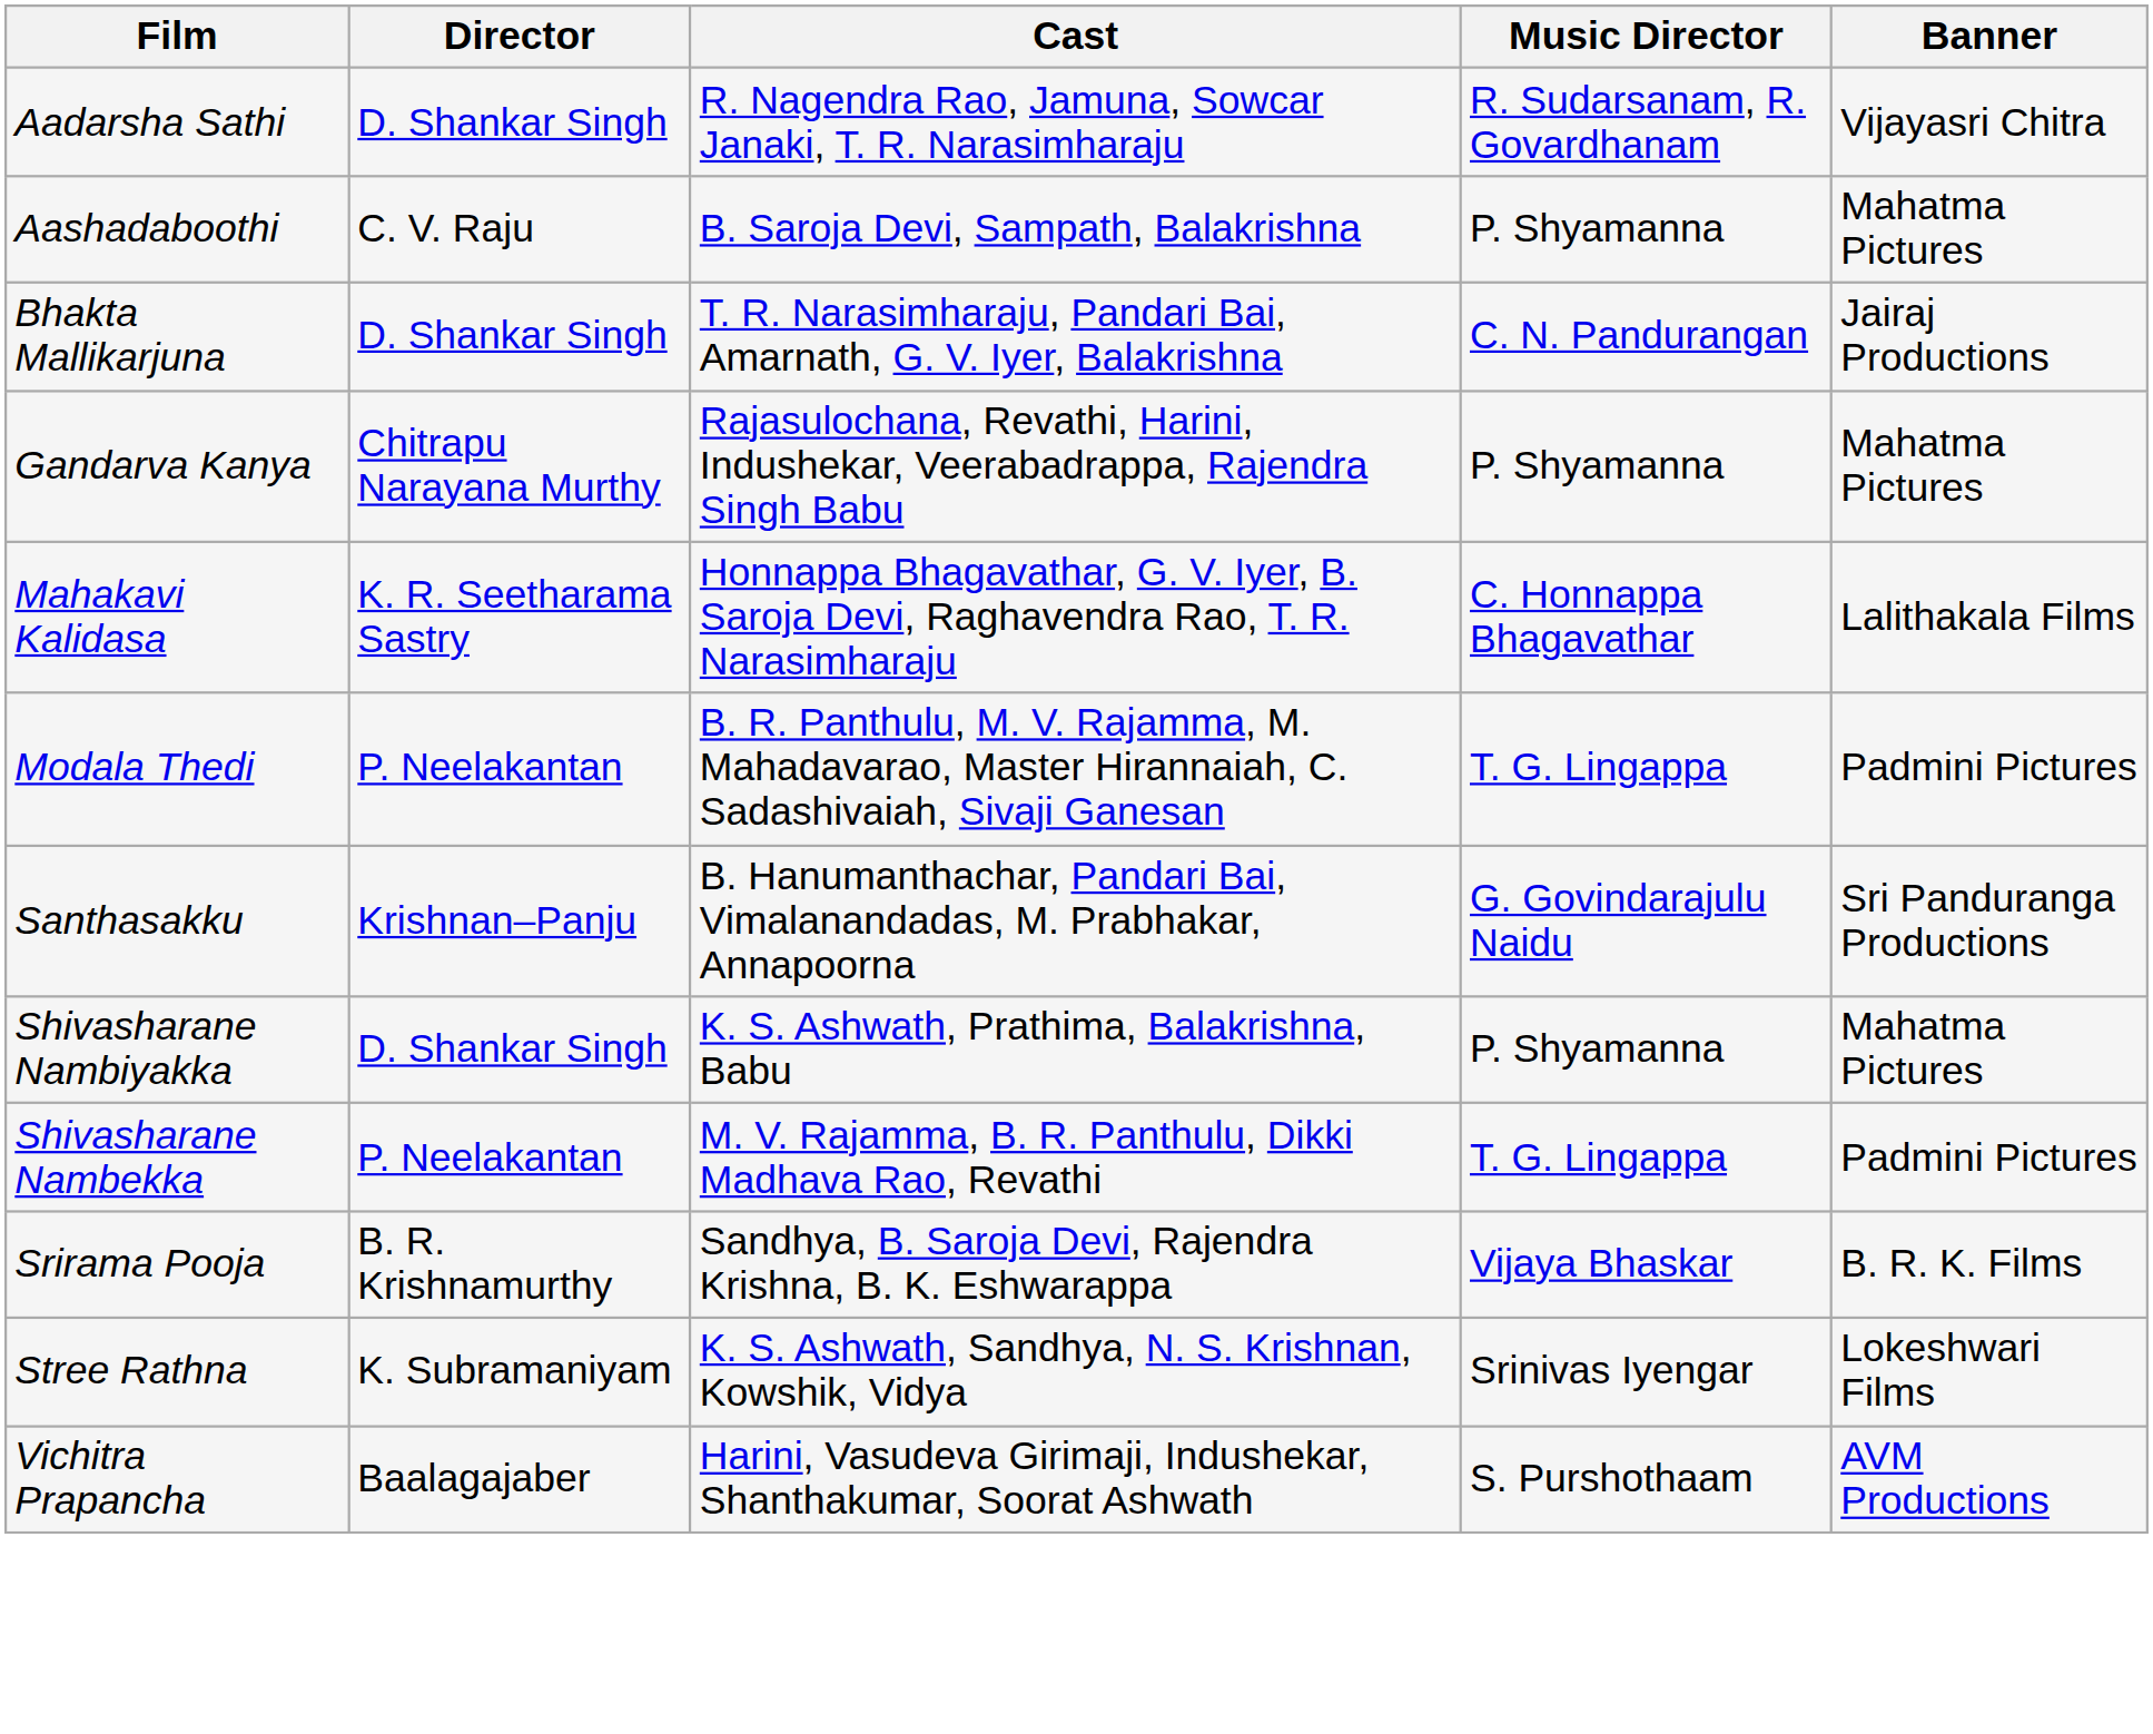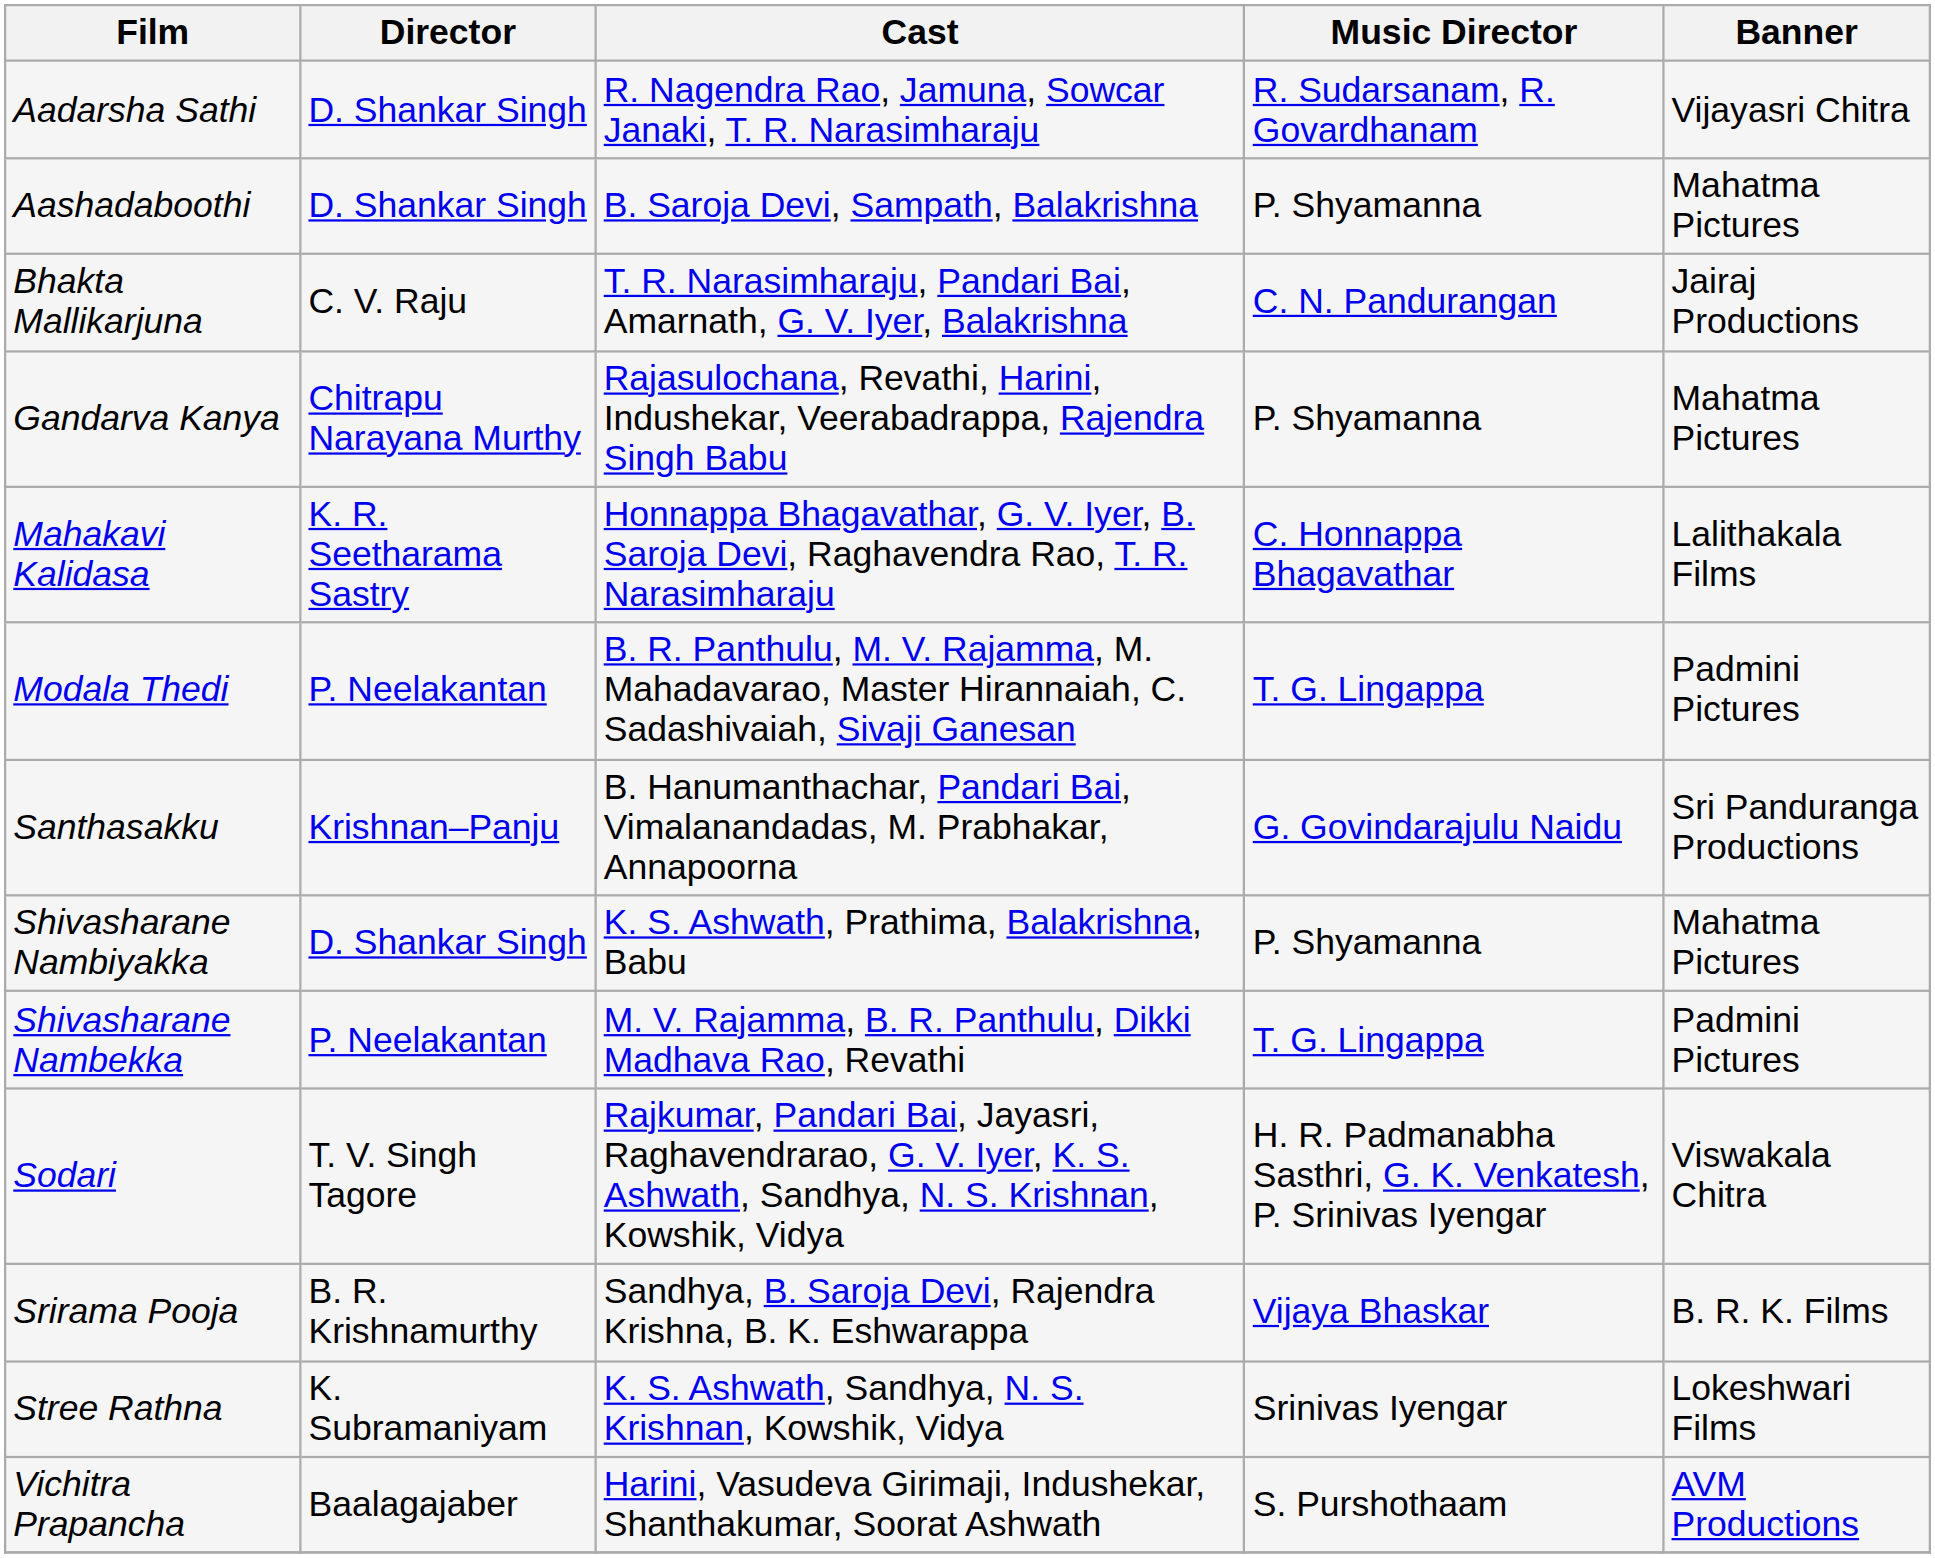Aashadaboothi | Director: C. V. Raju -> D. Shankar Singh
Bhakta Mallikarjuna | Director: D. Shankar Singh -> C. V. Raju
+ row: Sodari | T. V. Singh Tagore | Rajkumar, Pandari Bai, Jayasri, Raghavendrarao, G. V. Iyer, K. S. Ashwath, Sandhya, N. S. Krishnan, Kowshik, Vidya | H. R. Padmanabha Sasthri, G. K. Venkatesh, P. Srinivas Iyengar | Viswakala Chitra
